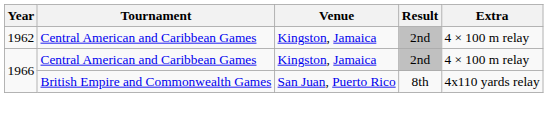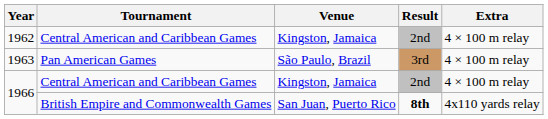+ row: 1963 | Pan American Games | São Paulo, Brazil | 3rd | 4 × 100 m relay
1966 / British Empire and Commonwealth Games | Result: normal -> bold
